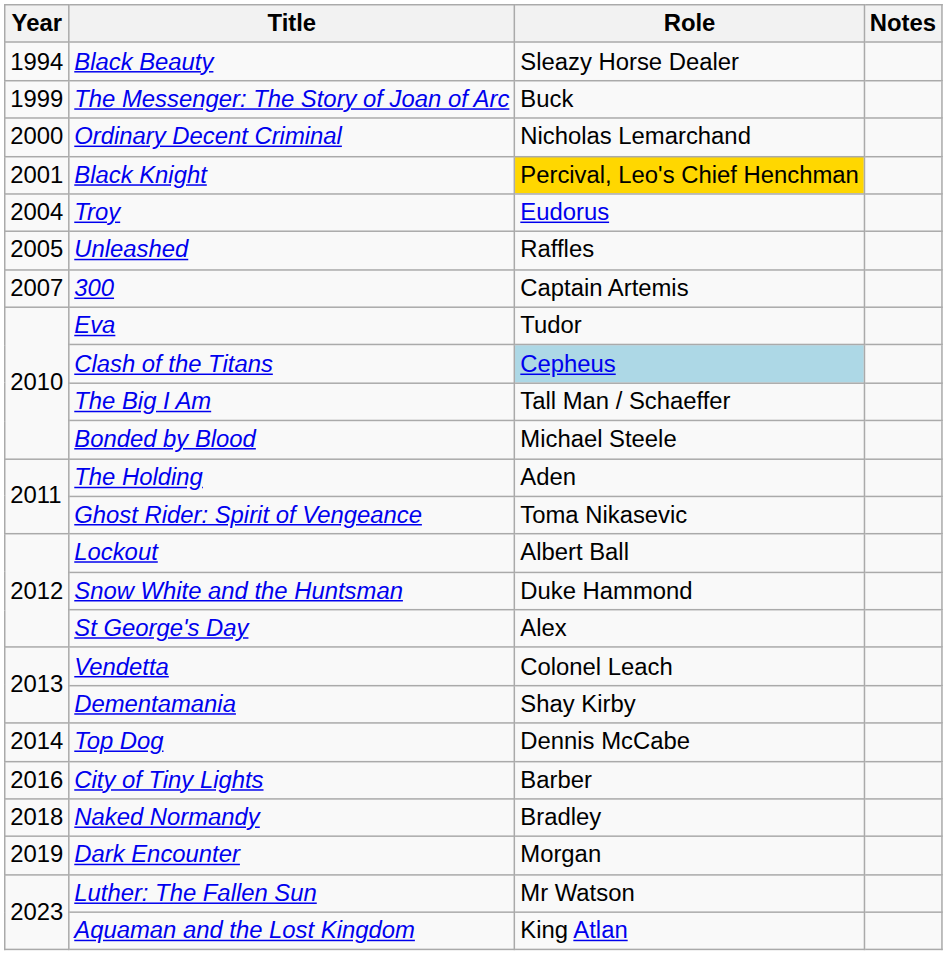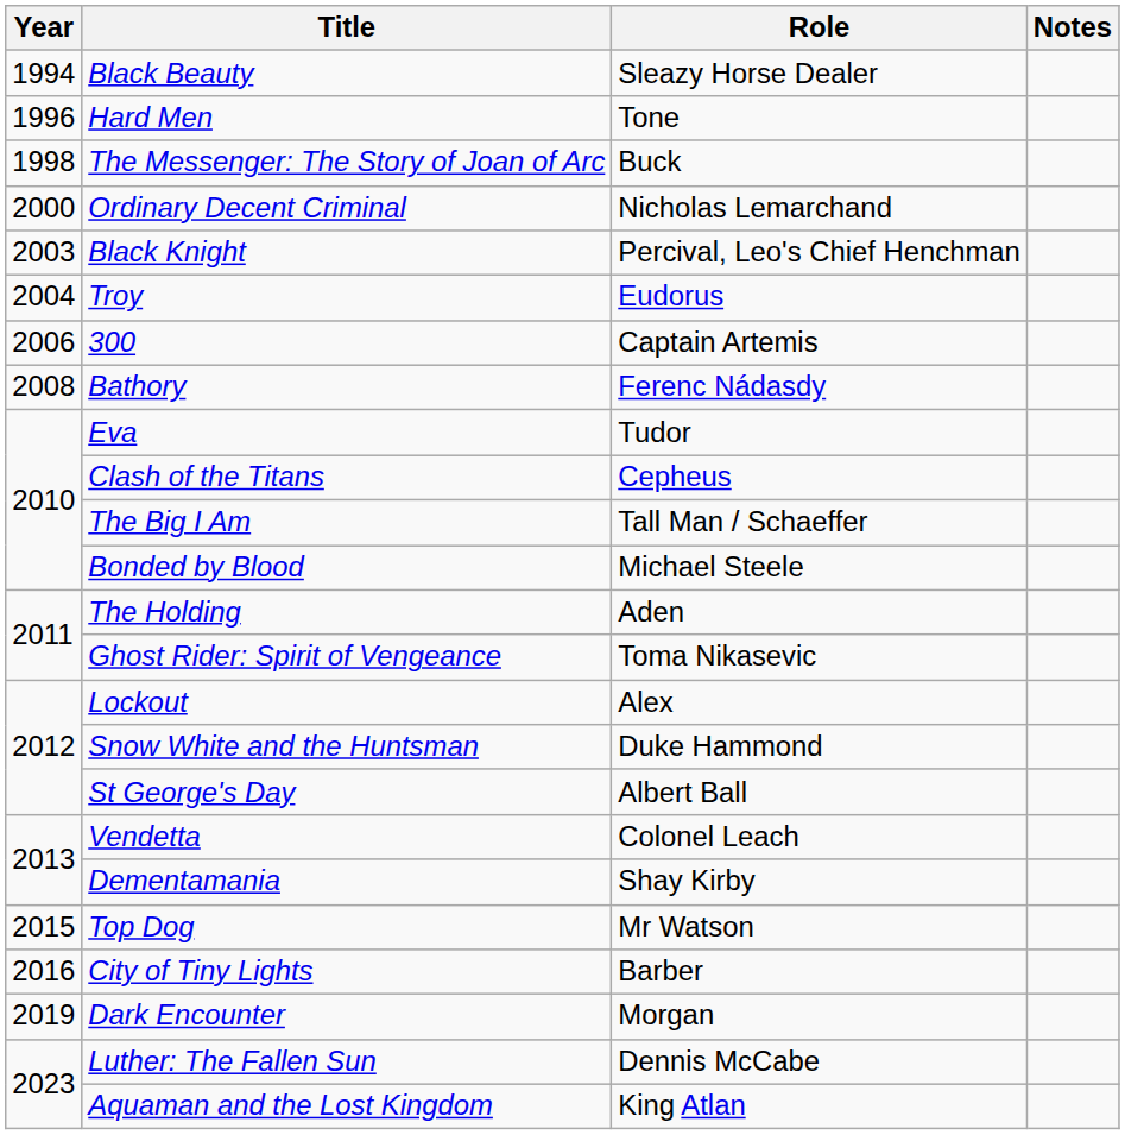+ row: 1996 | Hard Men | Tone
The Messenger: The Story of Joan of Arc | Year: 1999 -> 1998
Black Knight | Year: 2001 -> 2003
Black Knight | Role: gold background -> no background
- row: 2005 | Unleashed | Raffles
300 | Year: 2007 -> 2006
+ row: 2008 | Bathory | Ferenc Nádasdy
Clash of the Titans | Role: lightblue background -> no background
Lockout | Role: Albert Ball -> Alex
St George's Day | Role: Alex -> Albert Ball
Top Dog | Year: 2014 -> 2015
Top Dog | Role: Dennis McCabe -> Mr Watson
- row: 2018 | Naked Normandy | Bradley
Luther: The Fallen Sun | Role: Mr Watson -> Dennis McCabe
